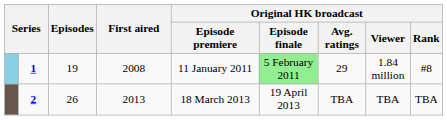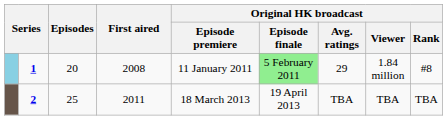1 | Episodes: 19 -> 20
2 | Episodes: 26 -> 25
2 | First aired: 2013 -> 2011
